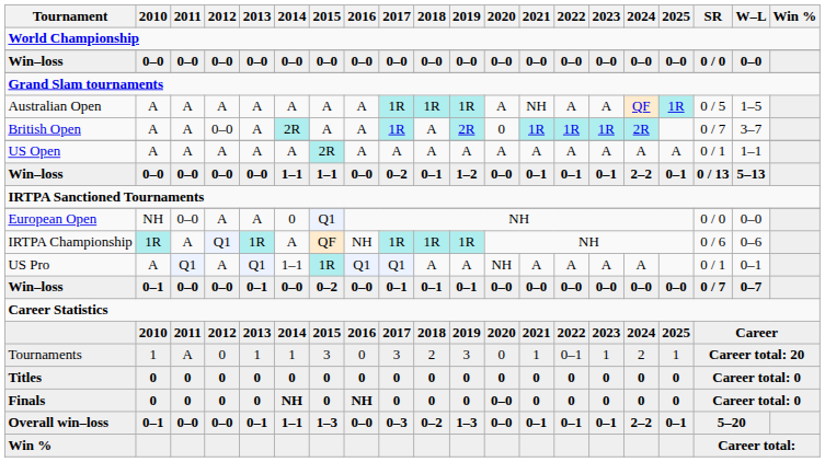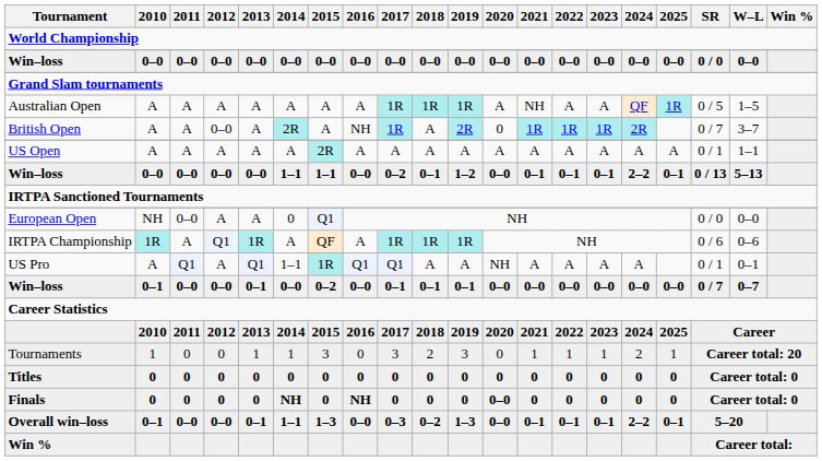British Open | 2016: A -> NH
IRTPA Championship | 2016: NH -> A
Tournaments | 2011: A -> 0
Tournaments | 2022: 0–1 -> 1
